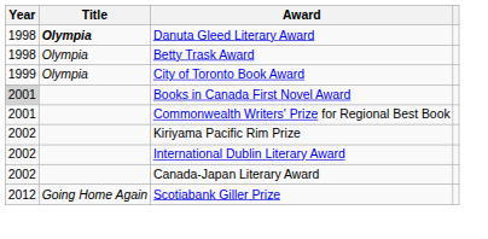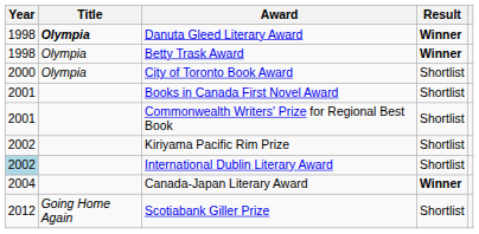+ column: Result | Winner | Winner | Shortlist | Shortlist | Shortlist | Shortlist | Shortlist | Winner | Shortlist
City of Toronto Book Award | Year: 1999 -> 2000
Books in Canada First Novel Award | Year: lightgrey background -> no background
International Dublin Literary Award | Year: no background -> lightblue background
Canada-Japan Literary Award | Year: 2002 -> 2004
